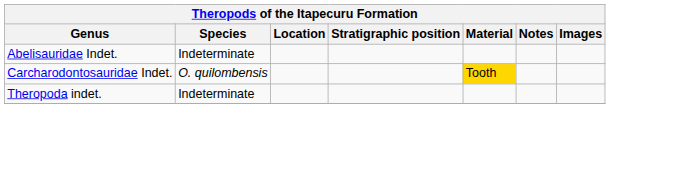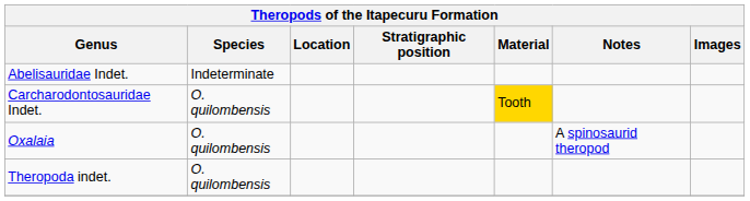+ row: Oxalaia | O. quilombensis | A spinosaurid theropod
Theropoda indet. | Species: Indeterminate -> O. quilombensis
